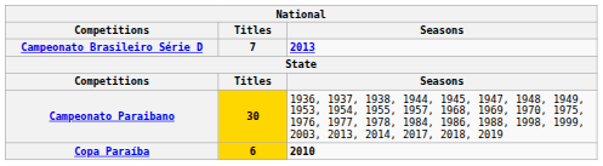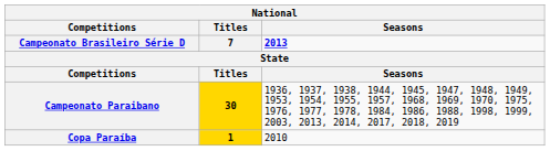Copa Paraíba | Titles: 6 -> 1
Copa Paraíba | Seasons: bold -> normal
